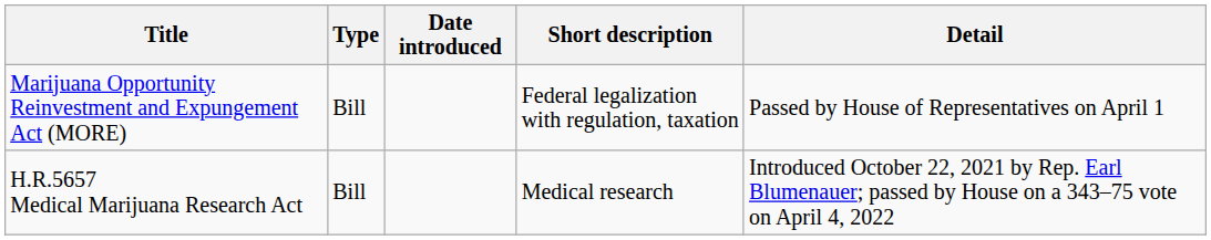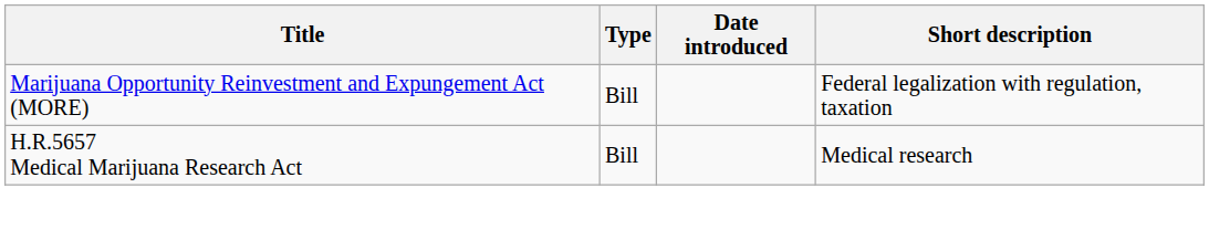- column: Detail | Passed by House of Representatives on April 1 | Introduced October 22, 2021 by Rep. Earl Blumenauer; passed by House on a 343–75 vote on April 4, 2022
